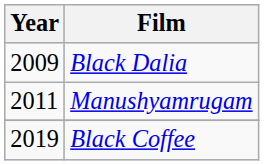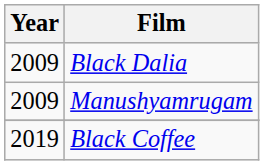Manushyamrugam | Year: 2011 -> 2009
